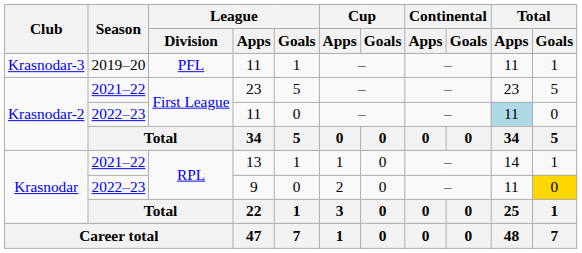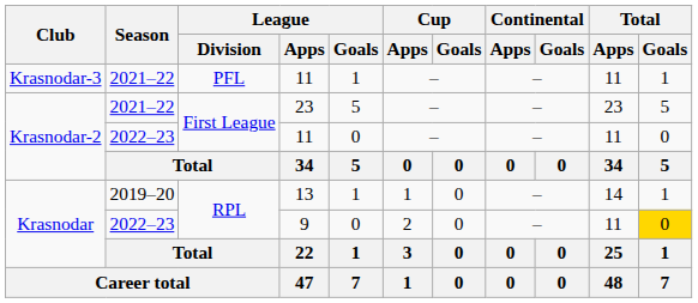Krasnodar-3 / 11 | Season: 2019–20 -> 2021–22
Krasnodar-2 / 11 | Total / Apps: lightblue background -> no background
13 | Season: 2021–22 -> 2019–20
